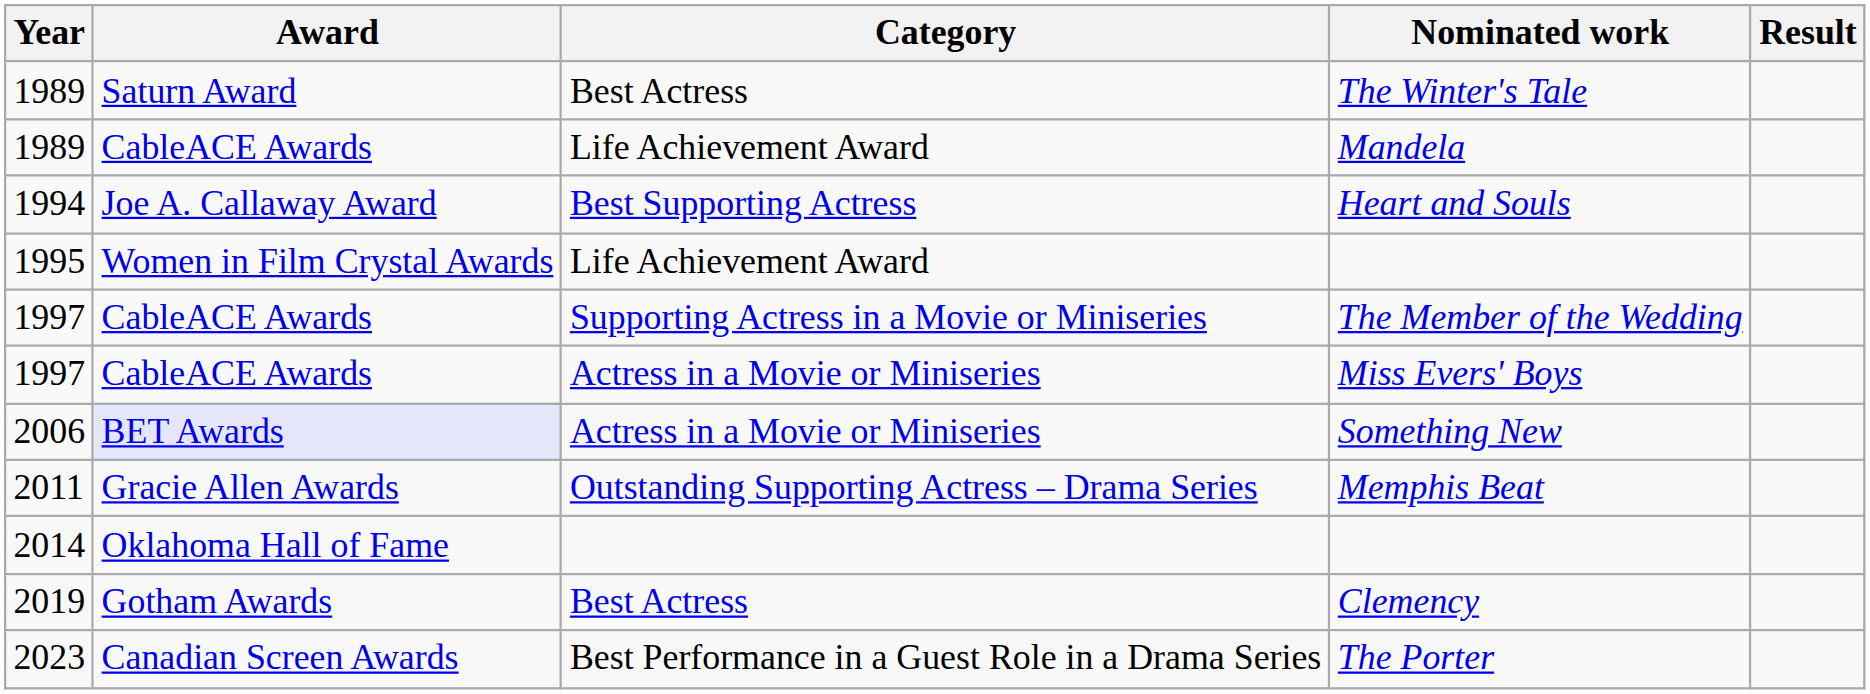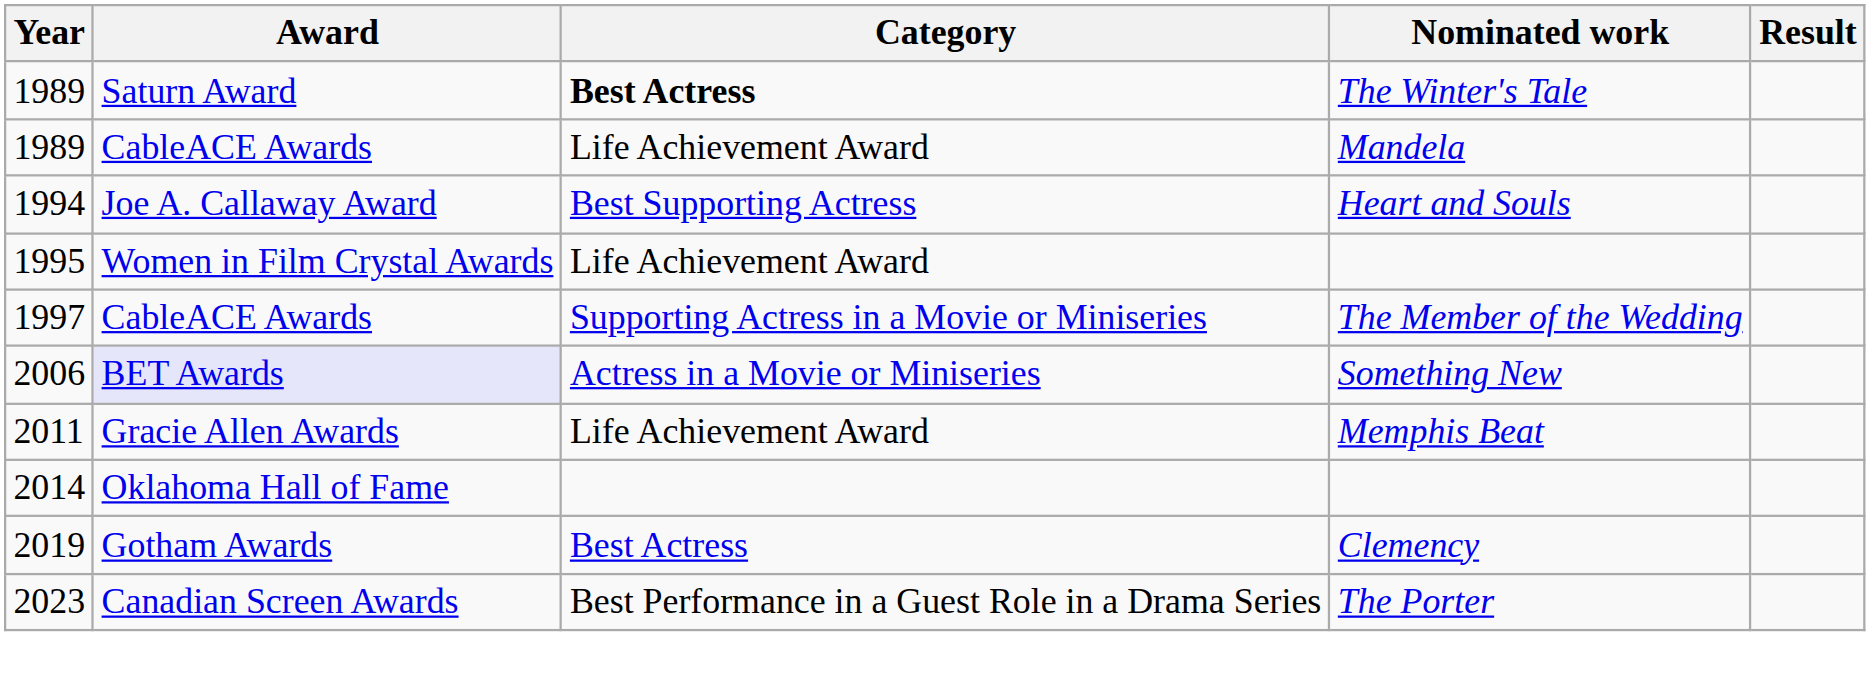The Winter's Tale | Category: normal -> bold
- row: 1997 | CableACE Awards | Actress in a Movie or Miniseries | Miss Evers' Boys
Memphis Beat | Category: Outstanding Supporting Actress – Drama Series -> Life Achievement Award
